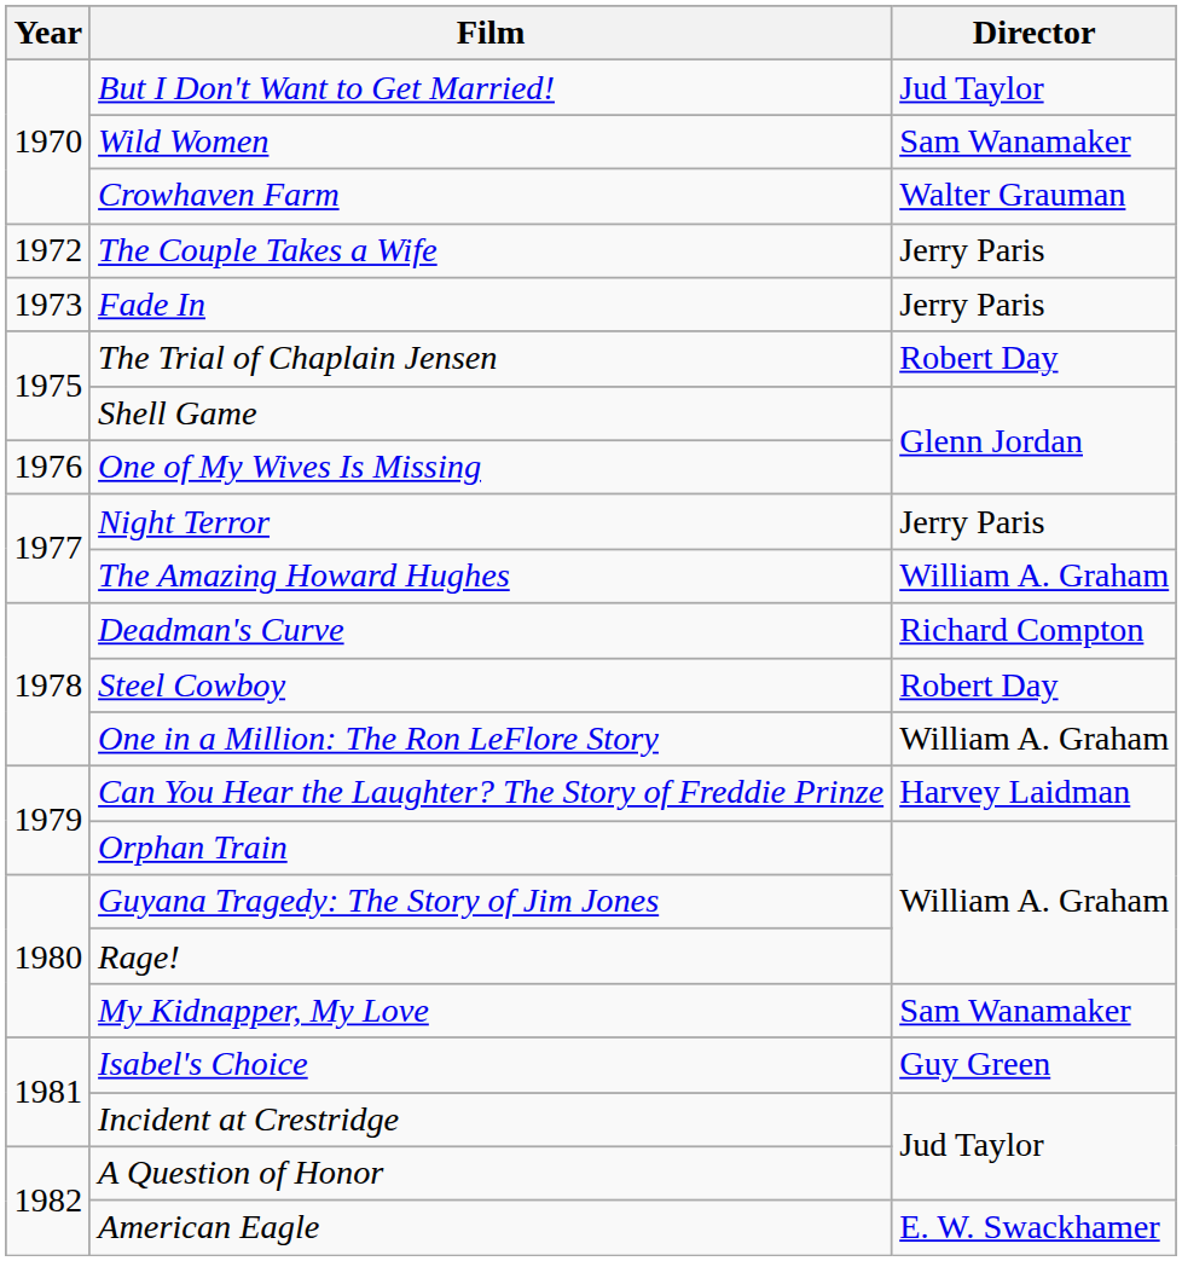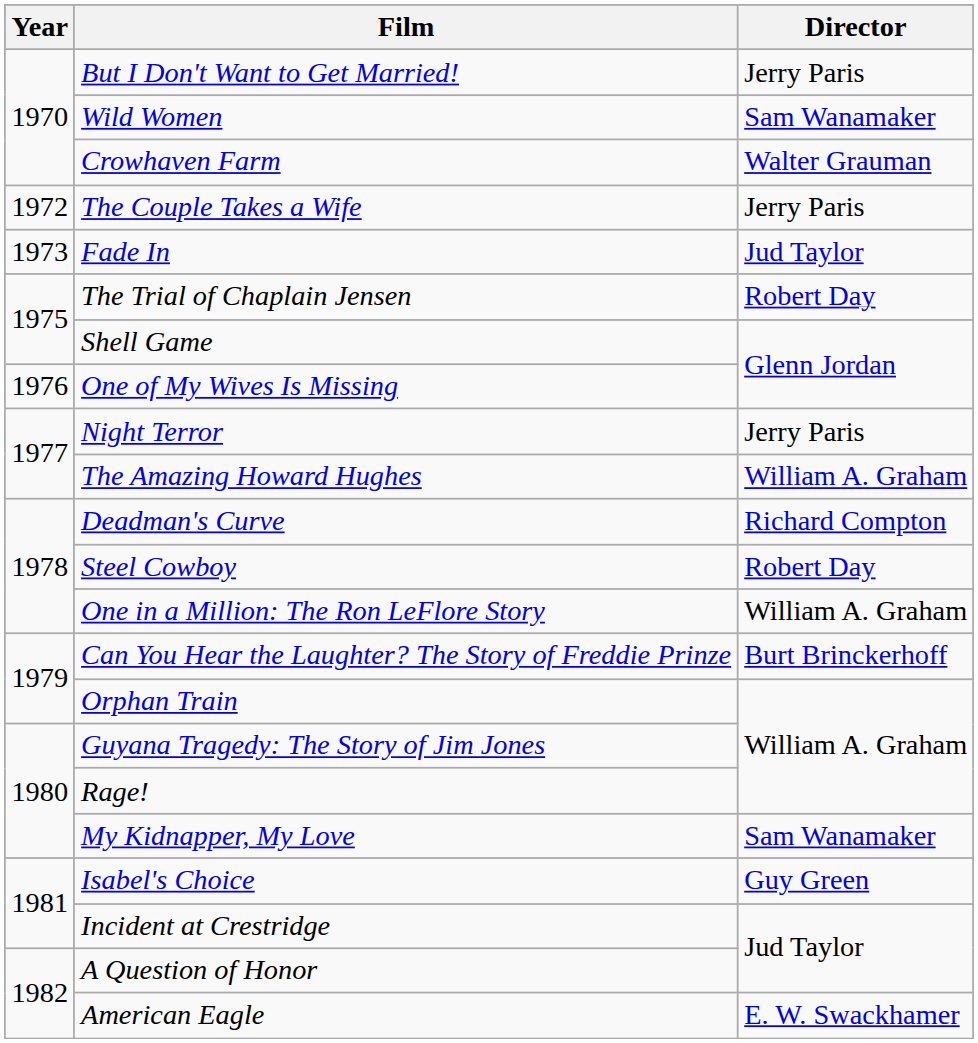But I Don't Want to Get Married! | Director: Jud Taylor -> Jerry Paris
Fade In | Director: Jerry Paris -> Jud Taylor
Can You Hear the Laughter? The Story of Freddie Prinze | Director: Harvey Laidman -> Burt Brinckerhoff
